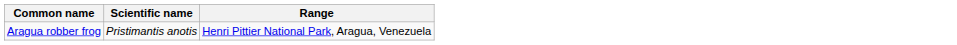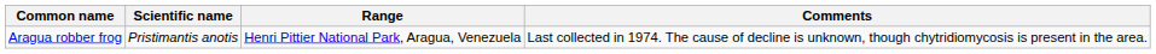+ column: Comments | Last collected in 1974. The cause of decline is unknown, though chytridiomycosis is present in the area.
